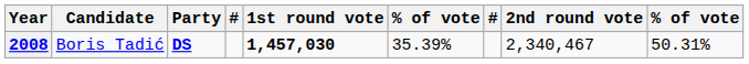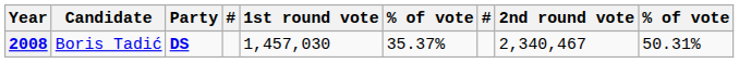2008 | 1st round vote: bold -> normal
2008 | column 6: 35.39% -> 35.37%
